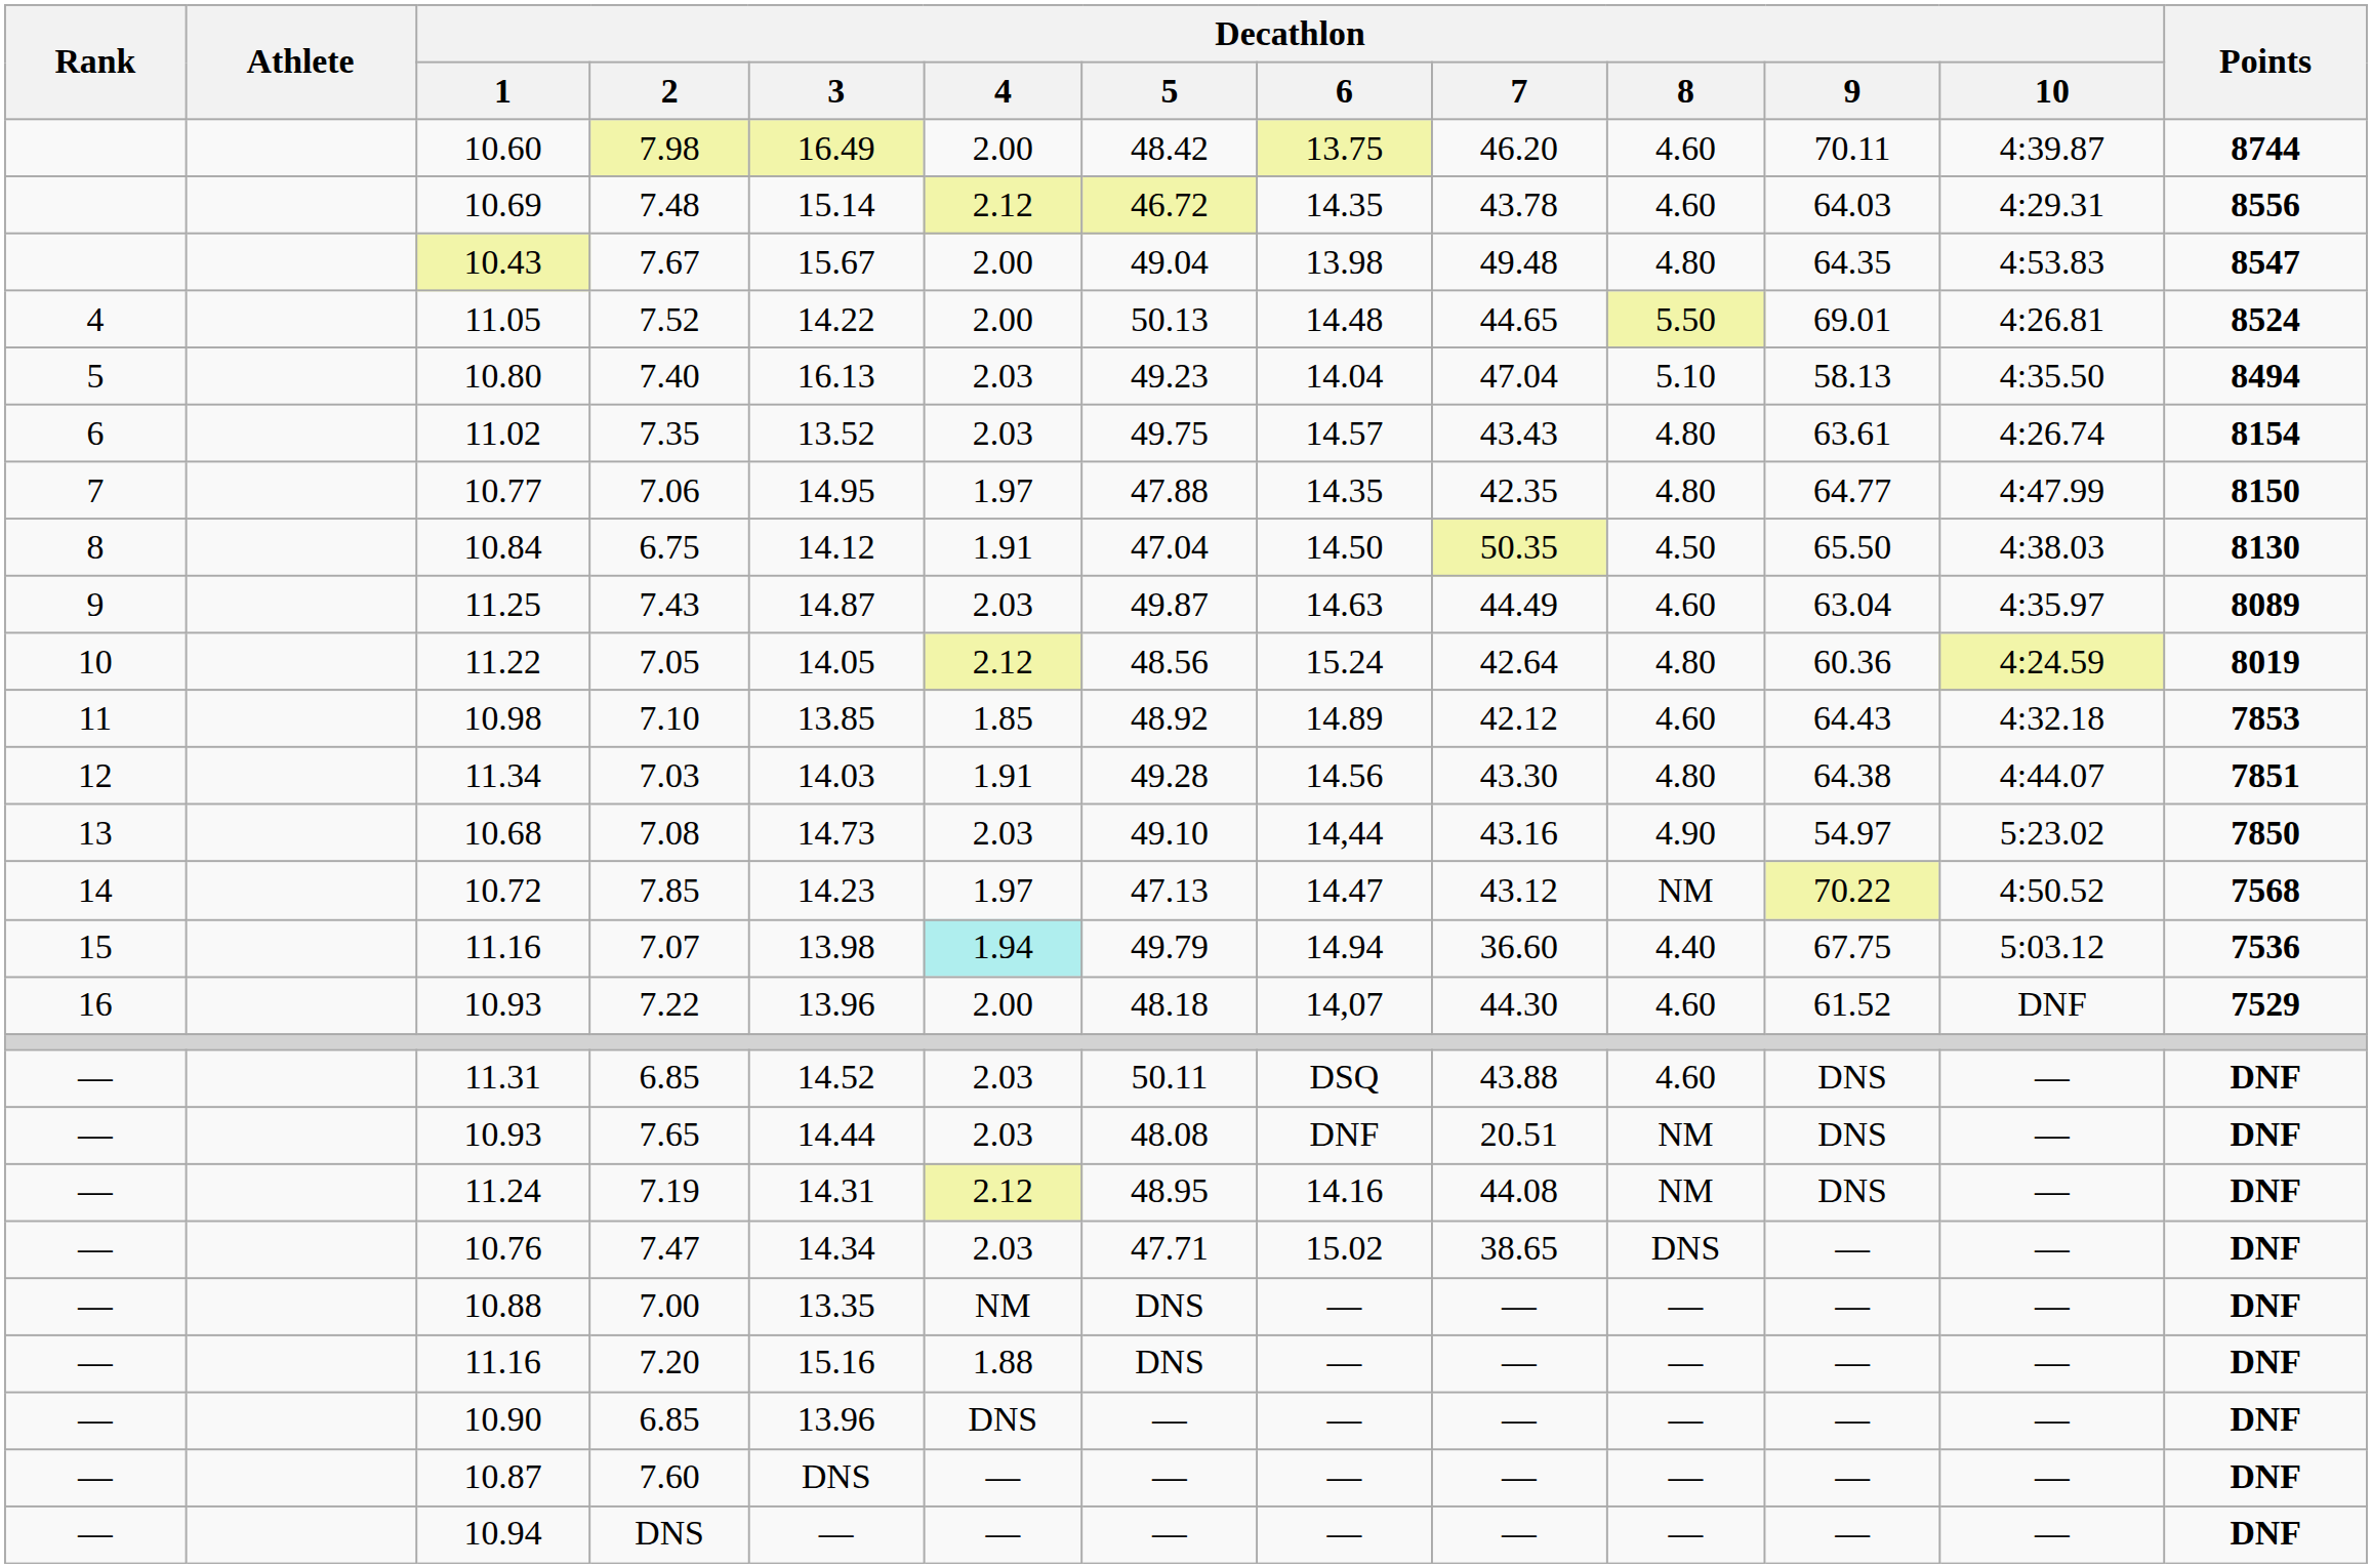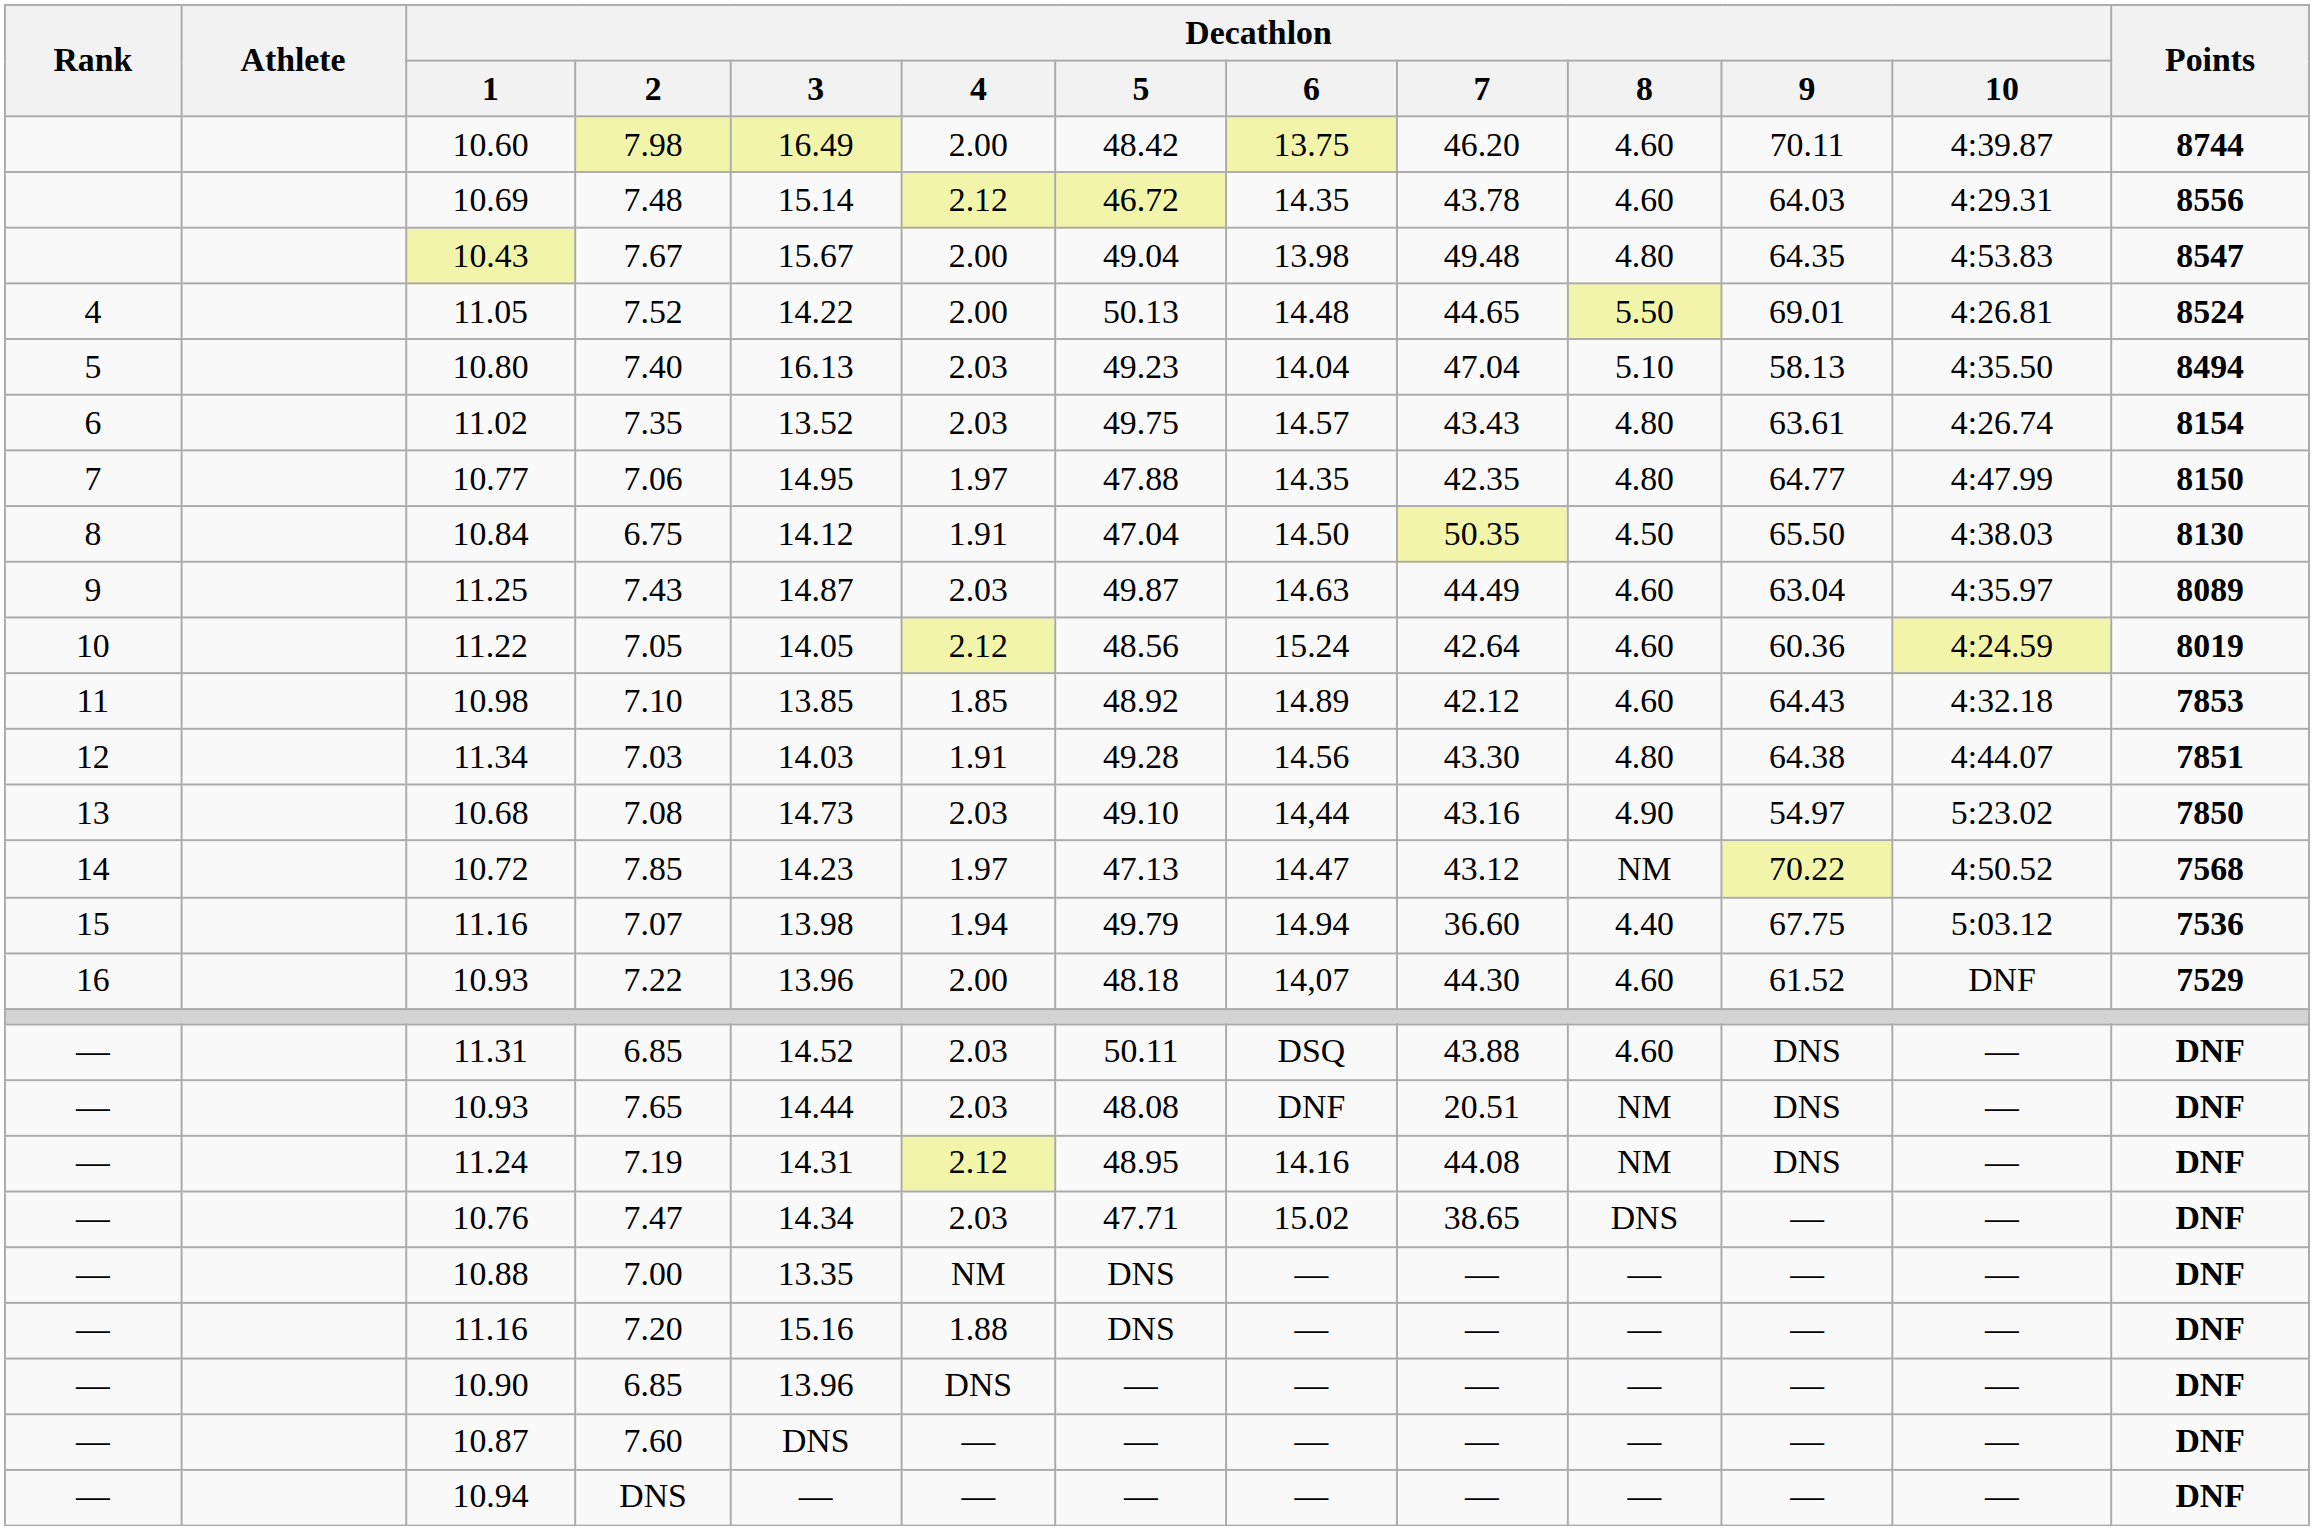7.05 | Decathlon / 8: 4.80 -> 4.60
7.07 | Decathlon / 4: paleturquoise background -> no background
